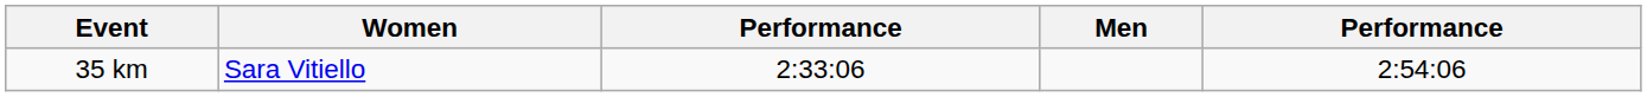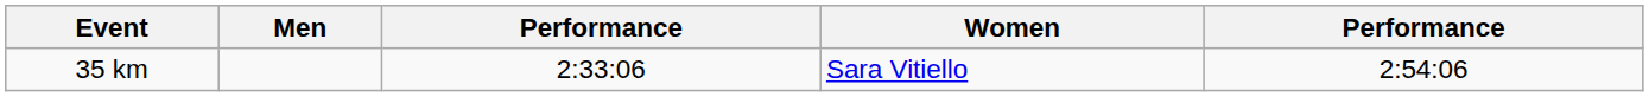columns swapped: Men <-> Women
